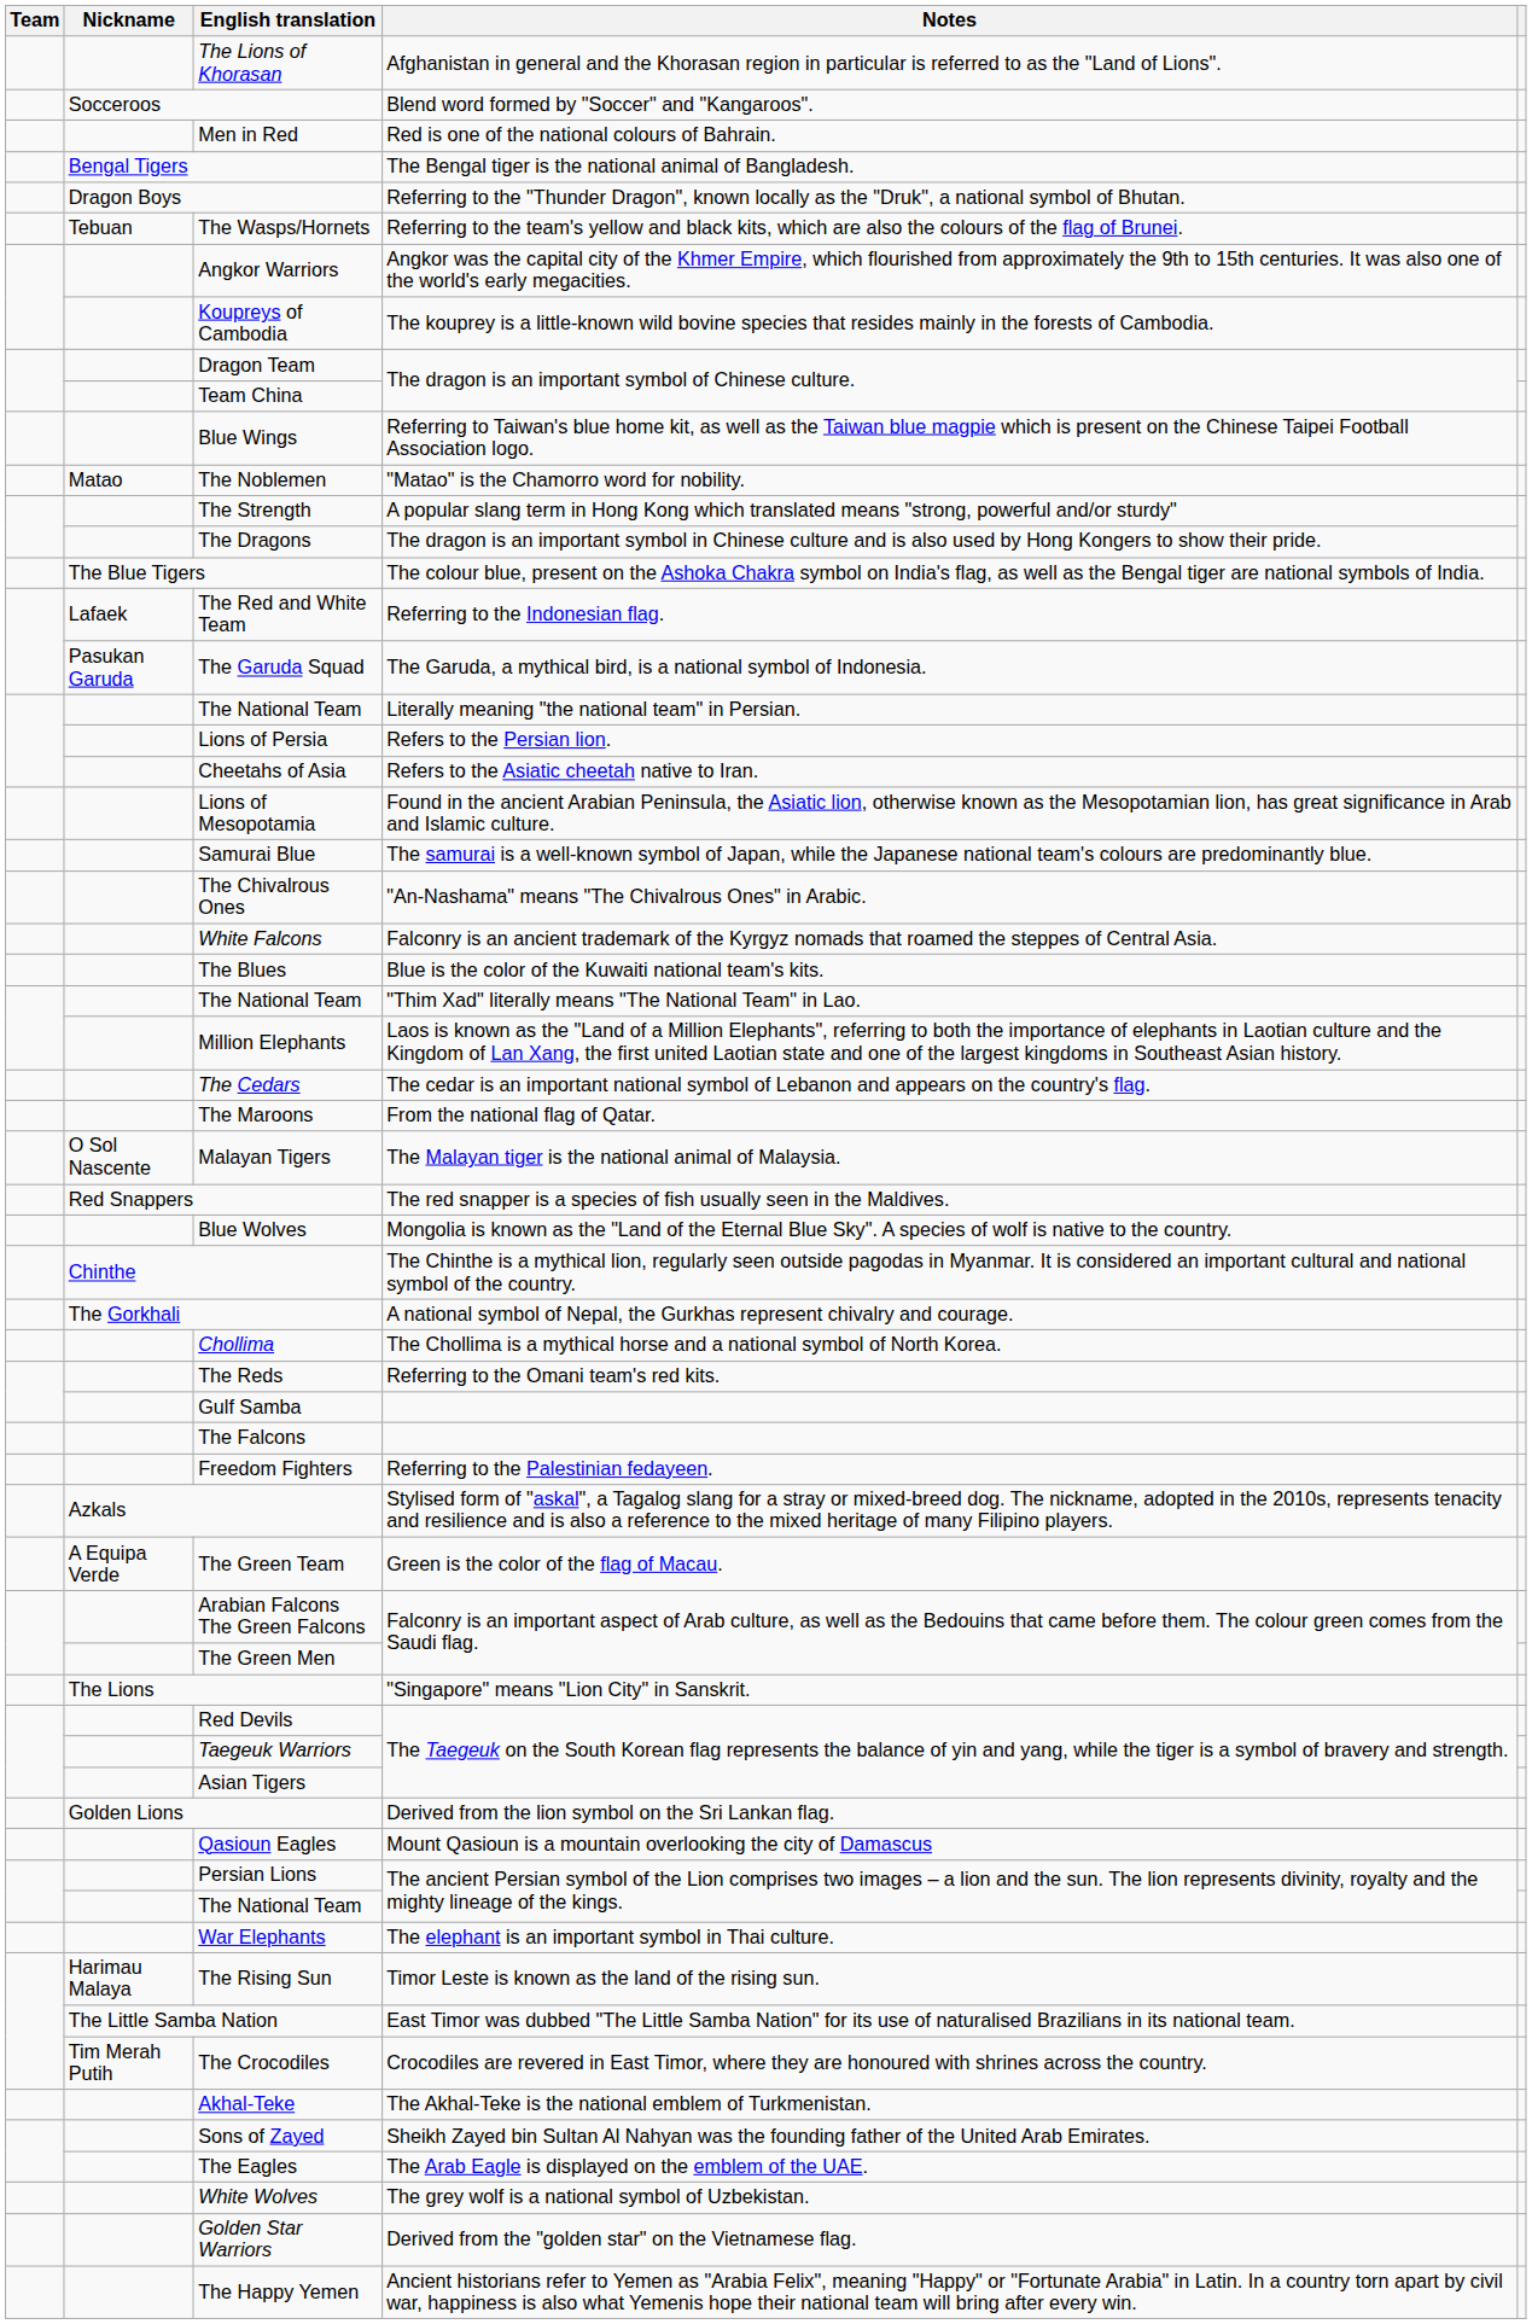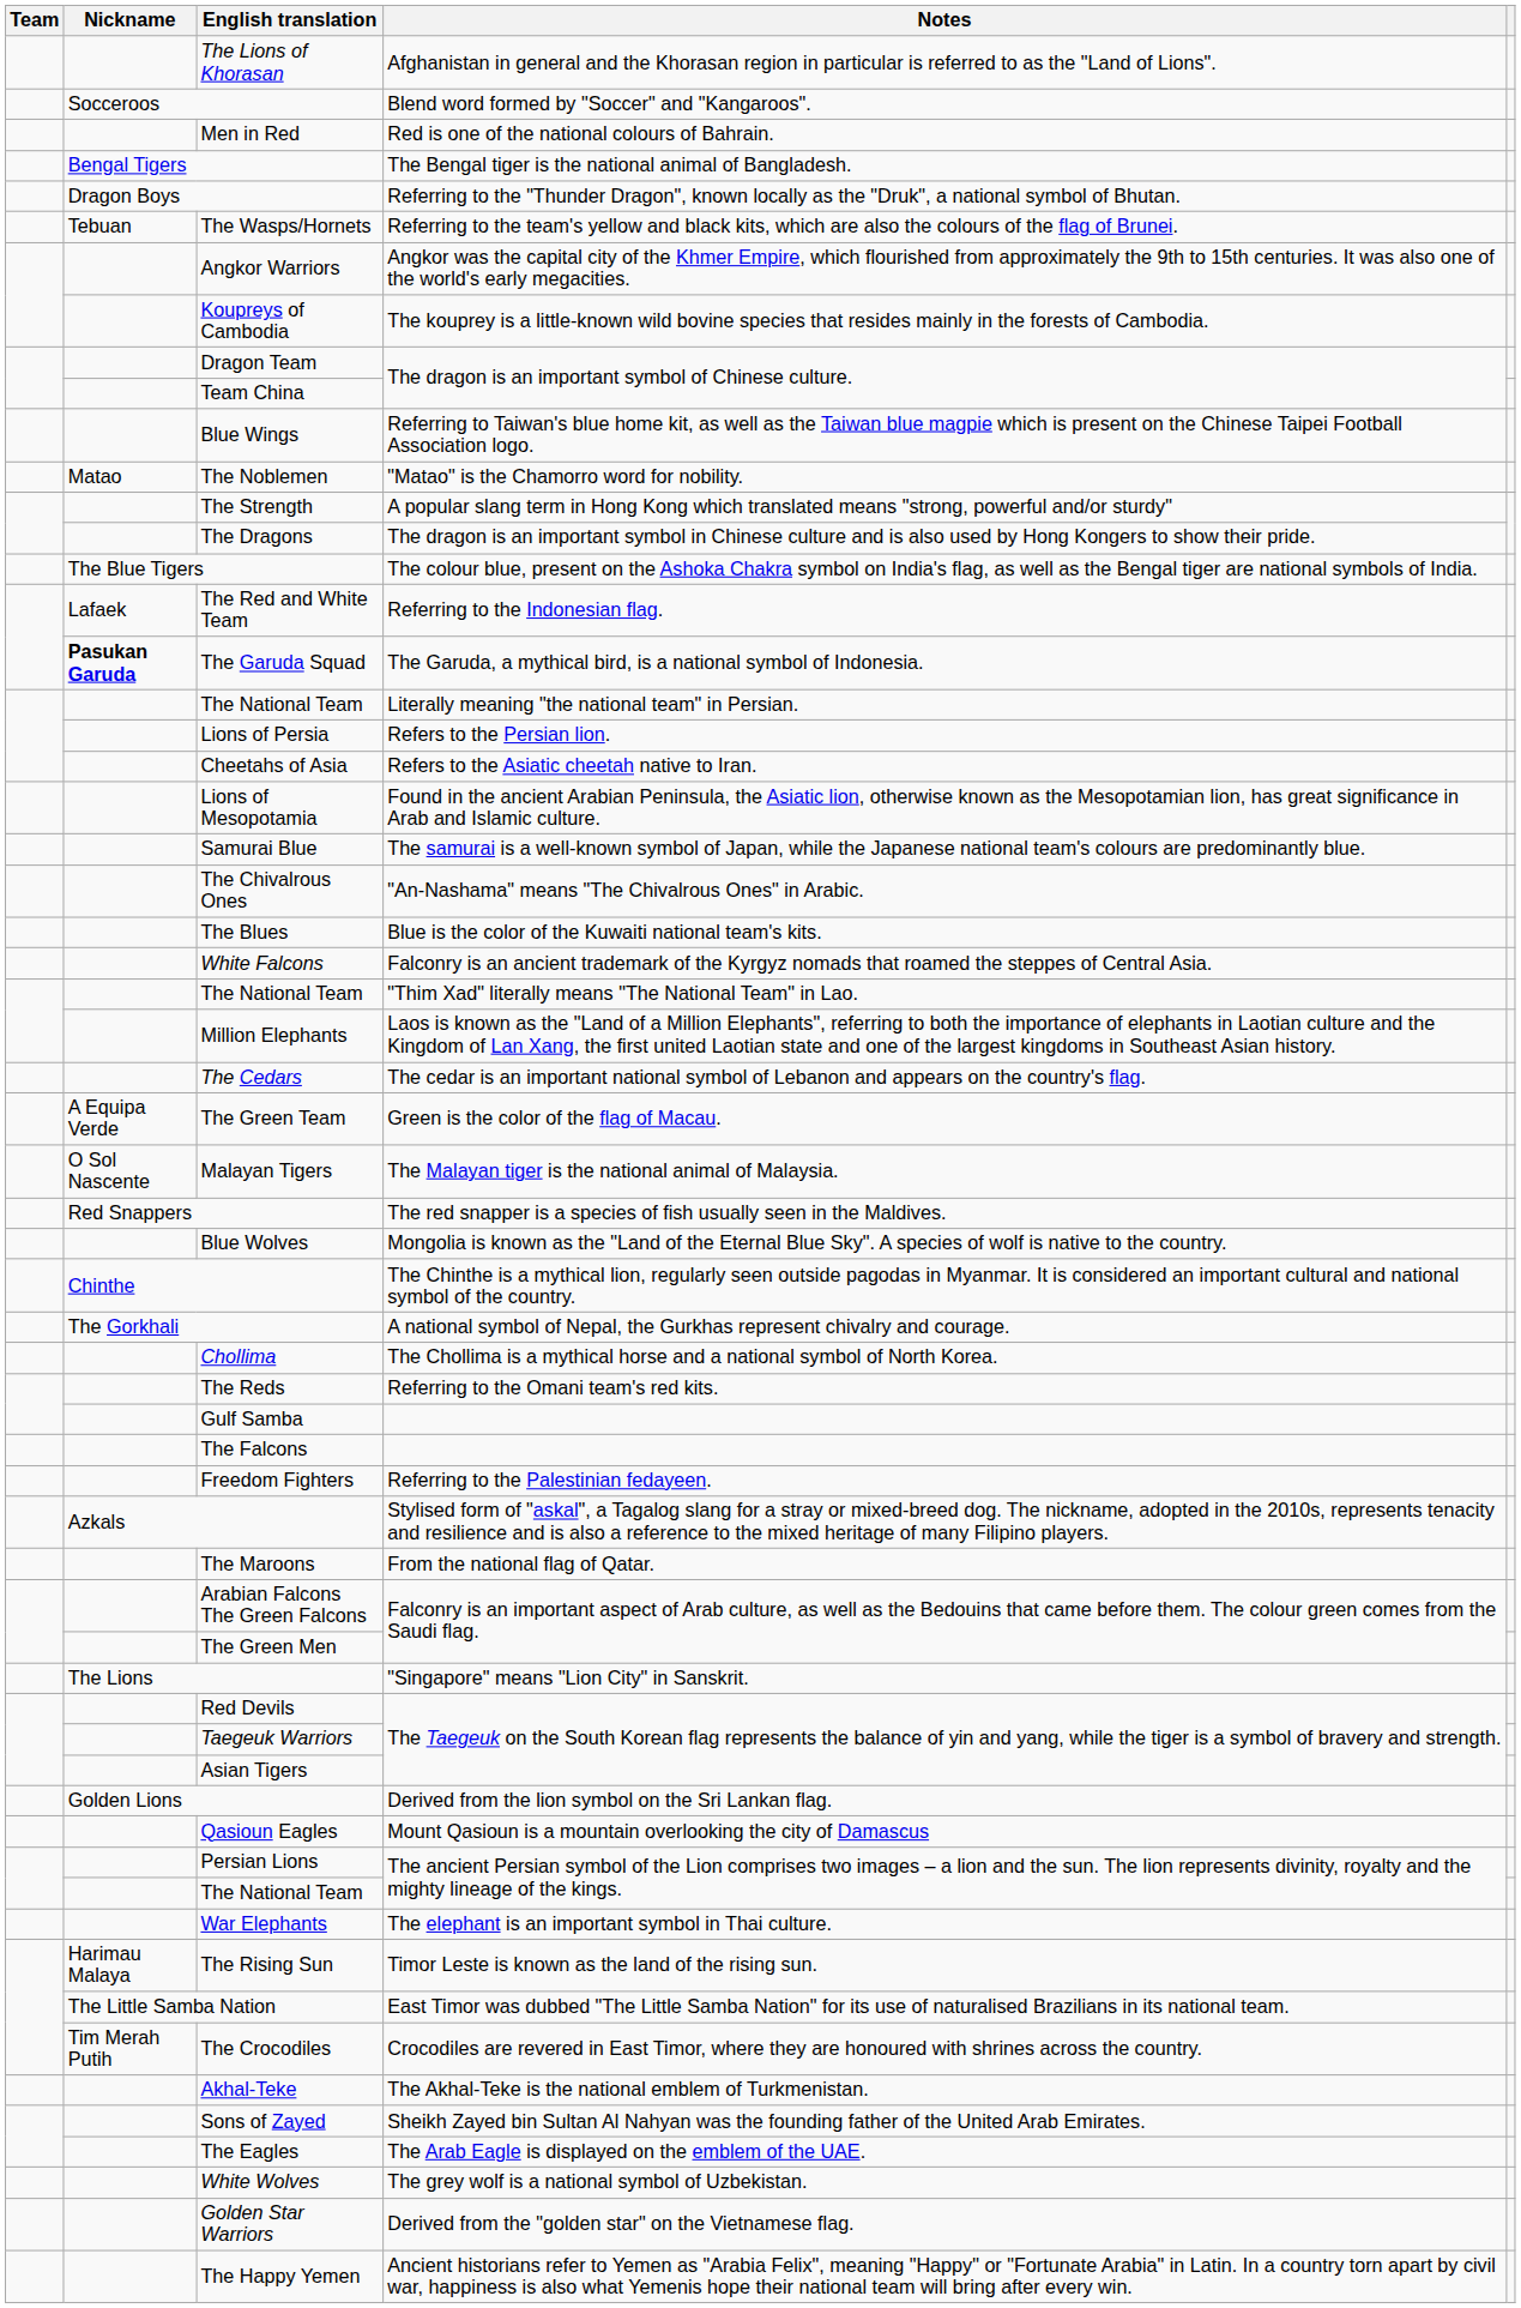The Garuda Squad | Nickname: normal -> bold
rows swapped: The Blues <-> White Falcons
rows swapped: The Green Team <-> The Maroons
